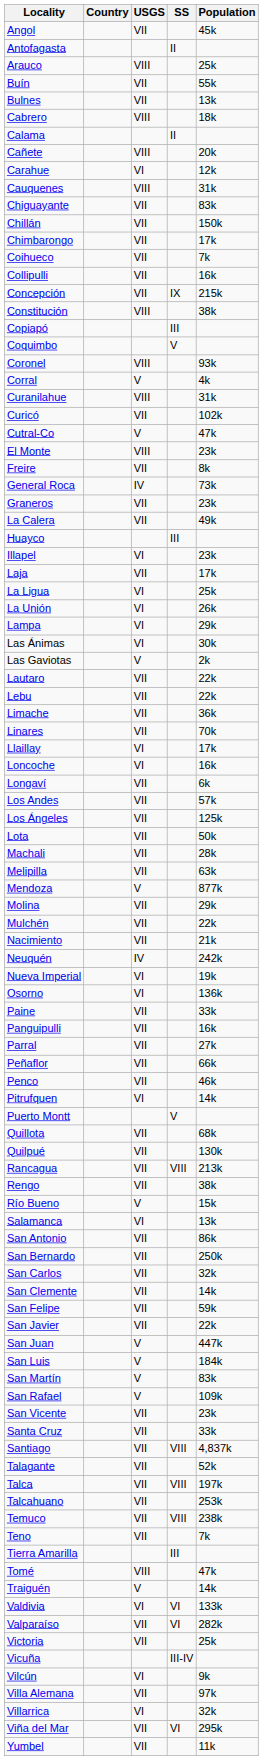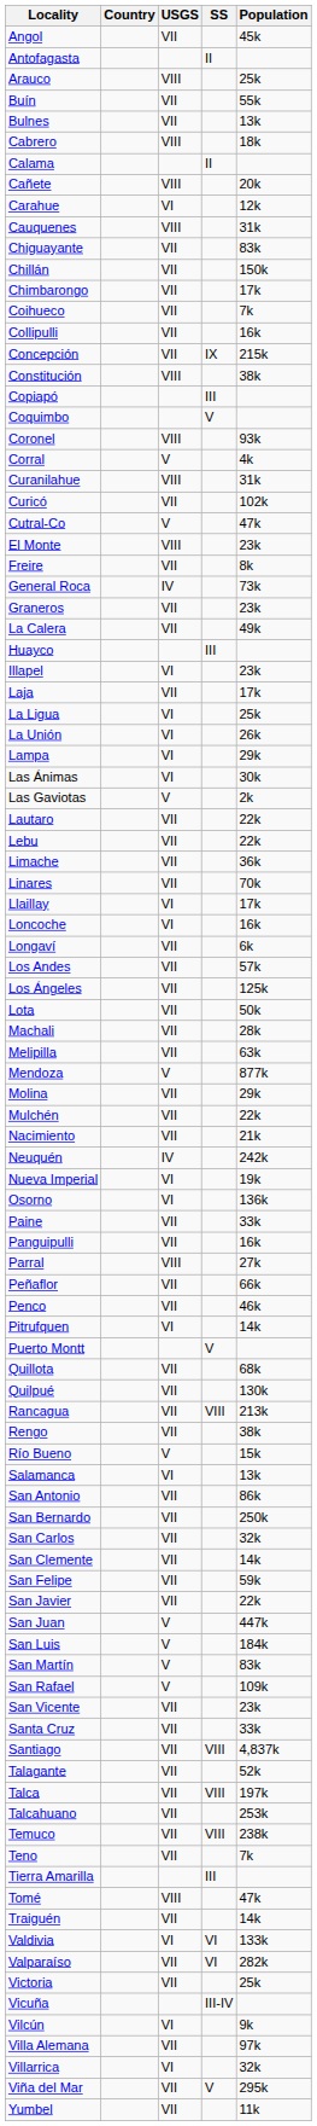Parral | USGS: VII -> VIII
Traiguén | USGS: V -> VII
Viña del Mar | SS: VI -> V
